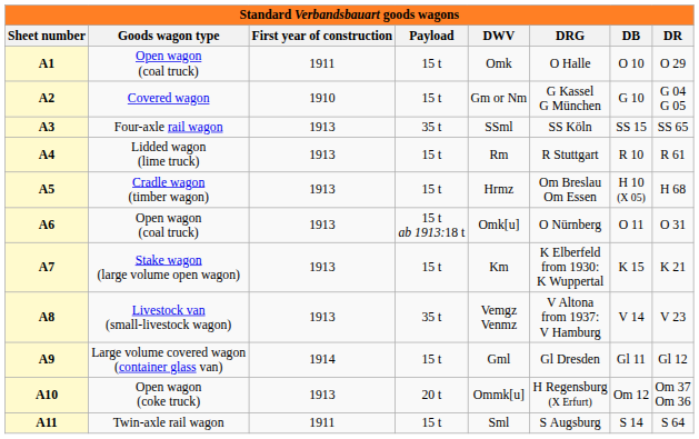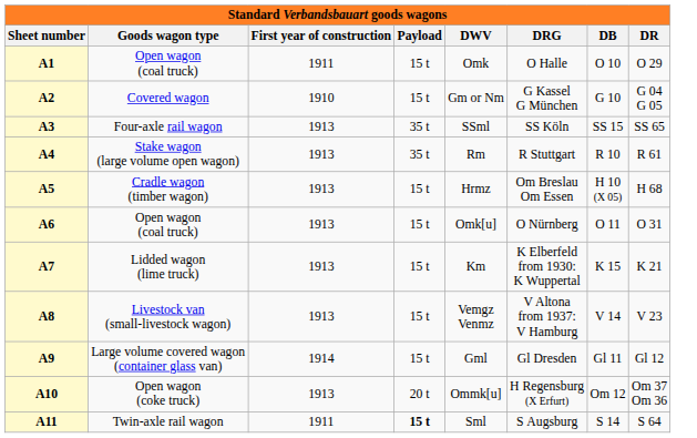A4 | Goods wagon type: Lidded wagon (lime truck) -> Stake wagon (large volume open wagon)
A4 | Payload: 15 t -> 35 t
A6 | Payload: 15 t ab 1913:18 t -> 15 t
A7 | Goods wagon type: Stake wagon (large volume open wagon) -> Lidded wagon (lime truck)
A8 | Payload: 35 t -> 15 t
A11 | Payload: normal -> bold
